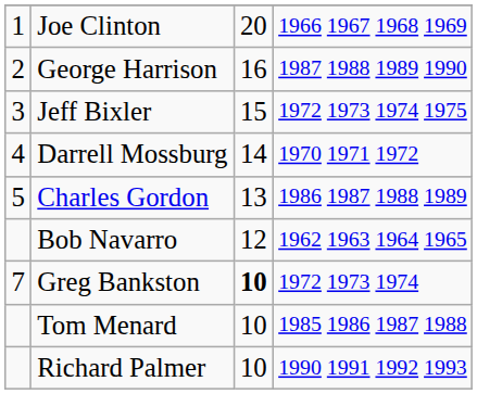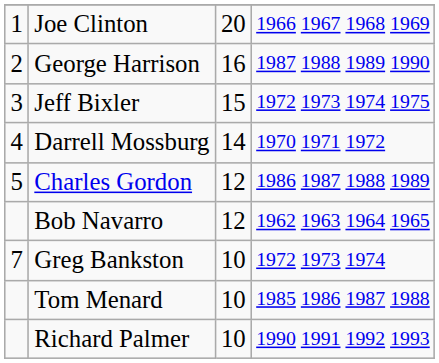Charles Gordon | column 3: 13 -> 12
Greg Bankston | column 3: bold -> normal
